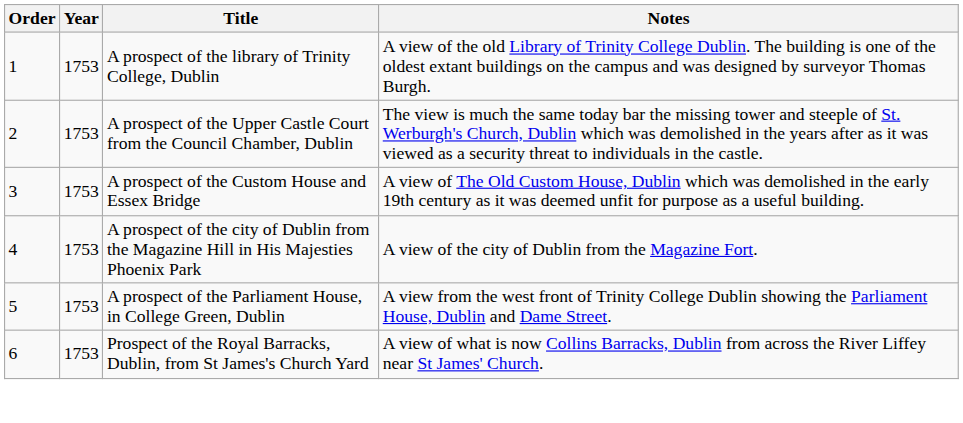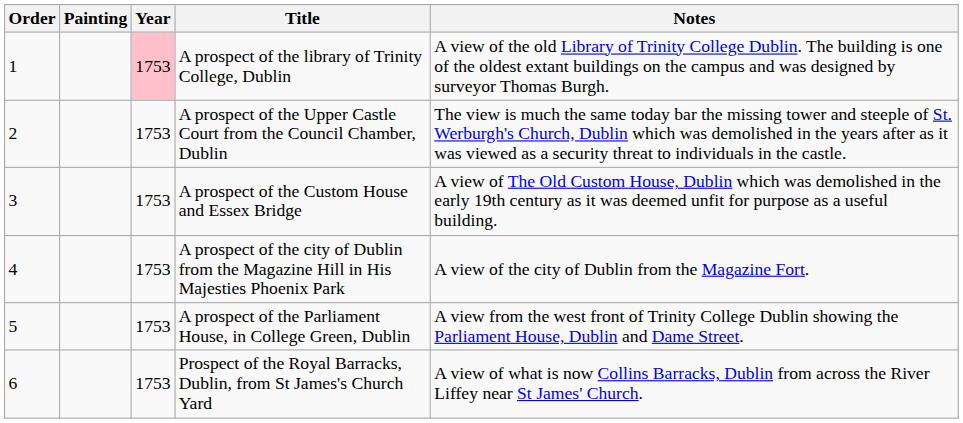+ column: Painting
A prospect of the library of Trinity College, Dublin | Year: no background -> pink background
